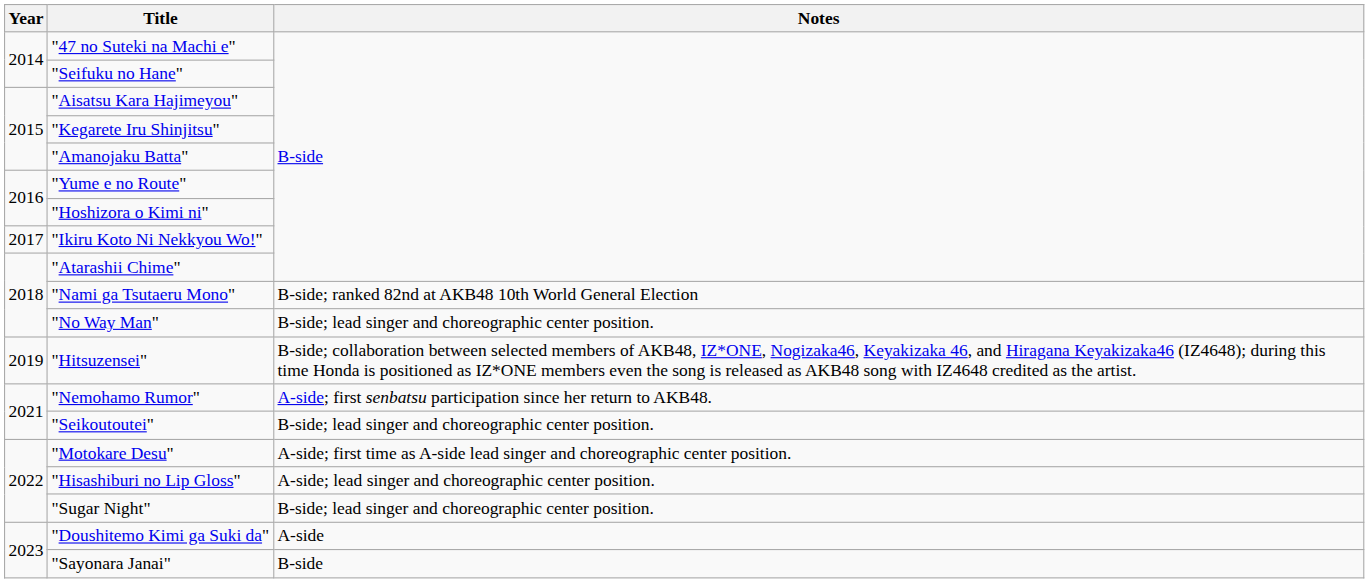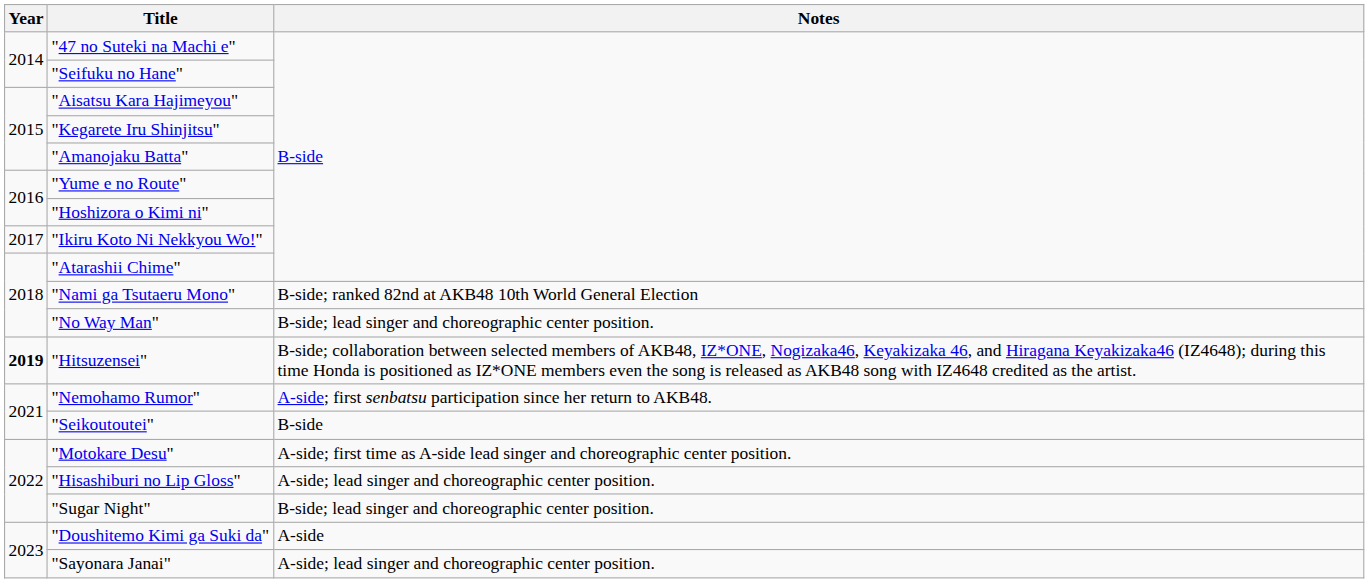"Hitsuzensei" | Year: normal -> bold
"Seikoutoutei" | Notes: B-side; lead singer and choreographic center position. -> B-side
"Sayonara Janai" | Notes: B-side -> A-side; lead singer and choreographic center position.
